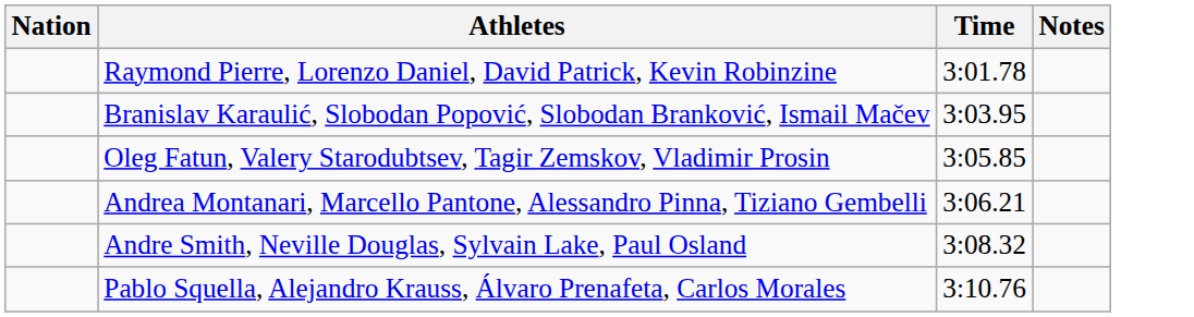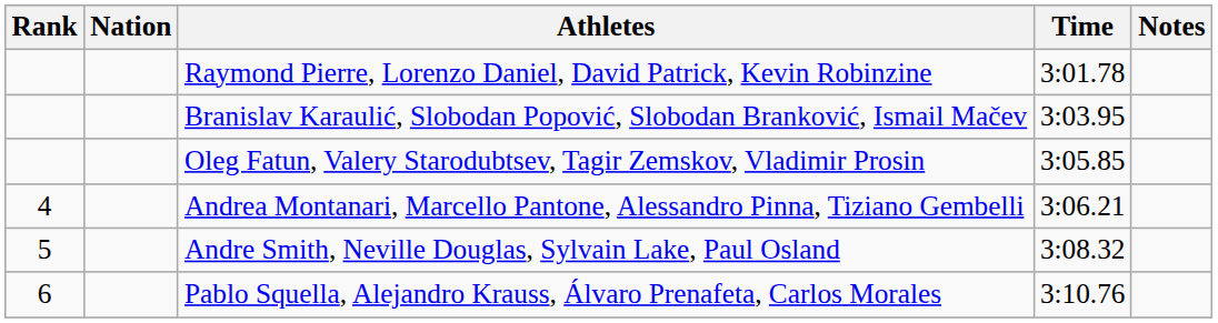+ column: Rank | 4 | 5 | 6
